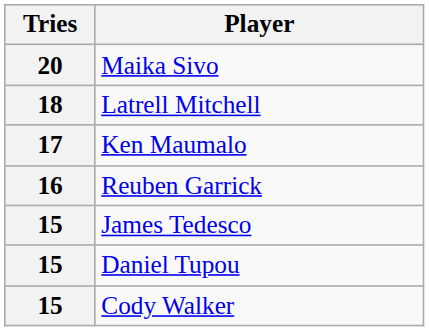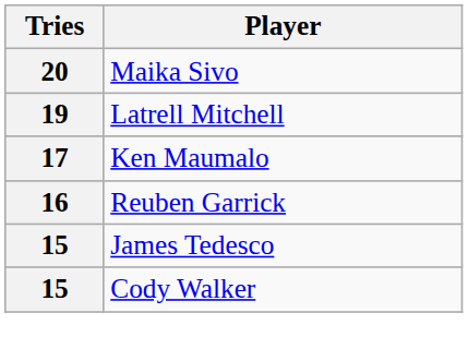Latrell Mitchell | Tries: 18 -> 19
- row: 15 | Daniel Tupou
